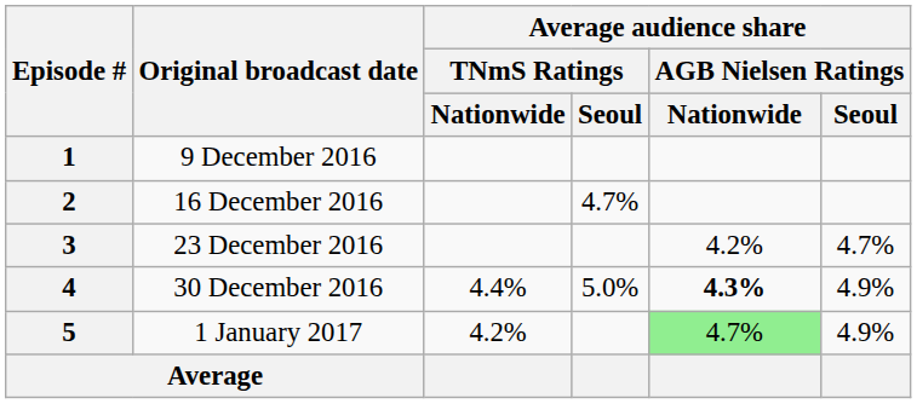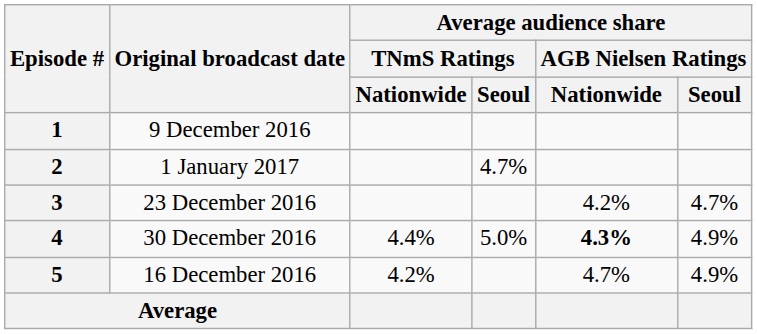2 | Original broadcast date: 16 December 2016 -> 1 January 2017
5 | Original broadcast date: 1 January 2017 -> 16 December 2016
5 | Average audience share / AGB Nielsen Ratings / Nationwide: lightgreen background -> no background
